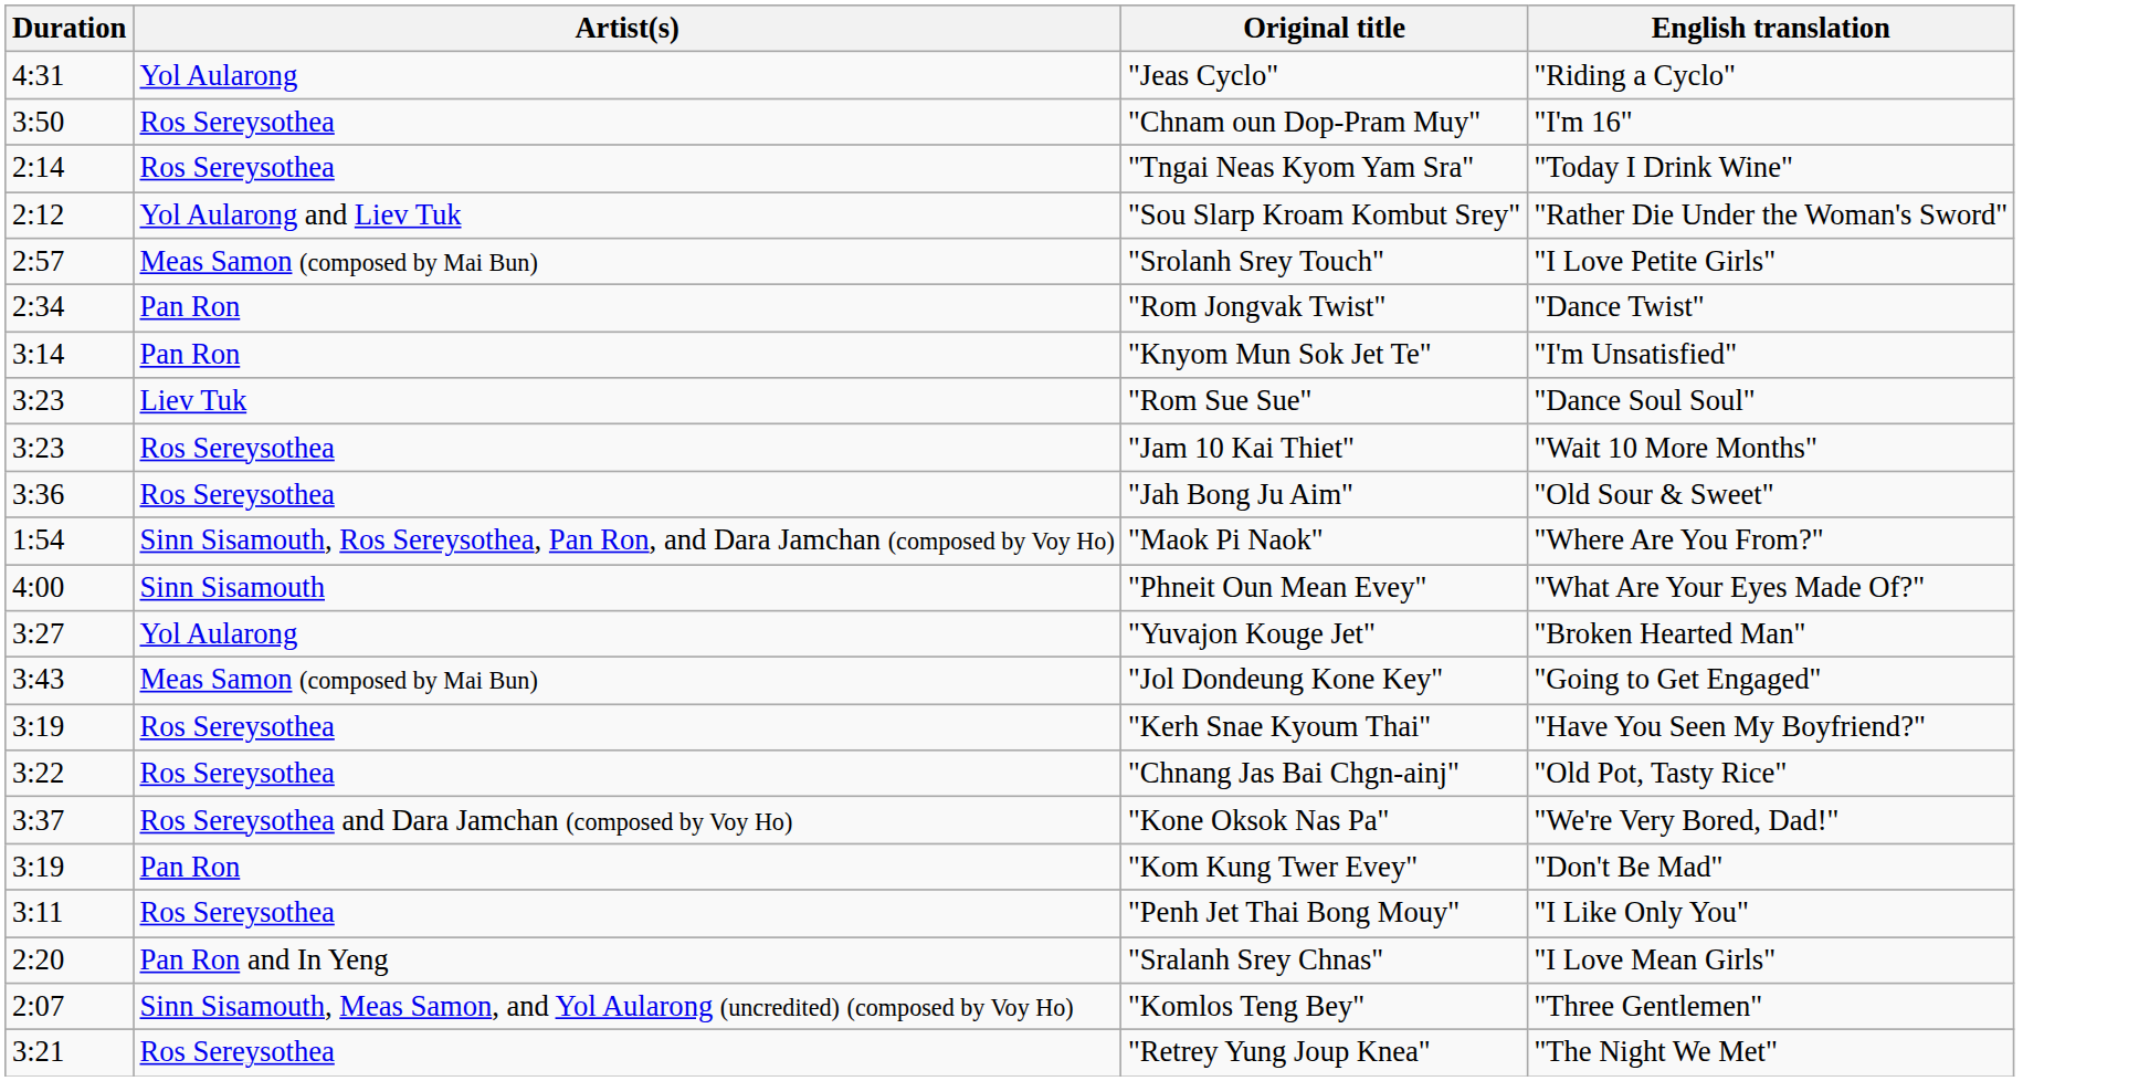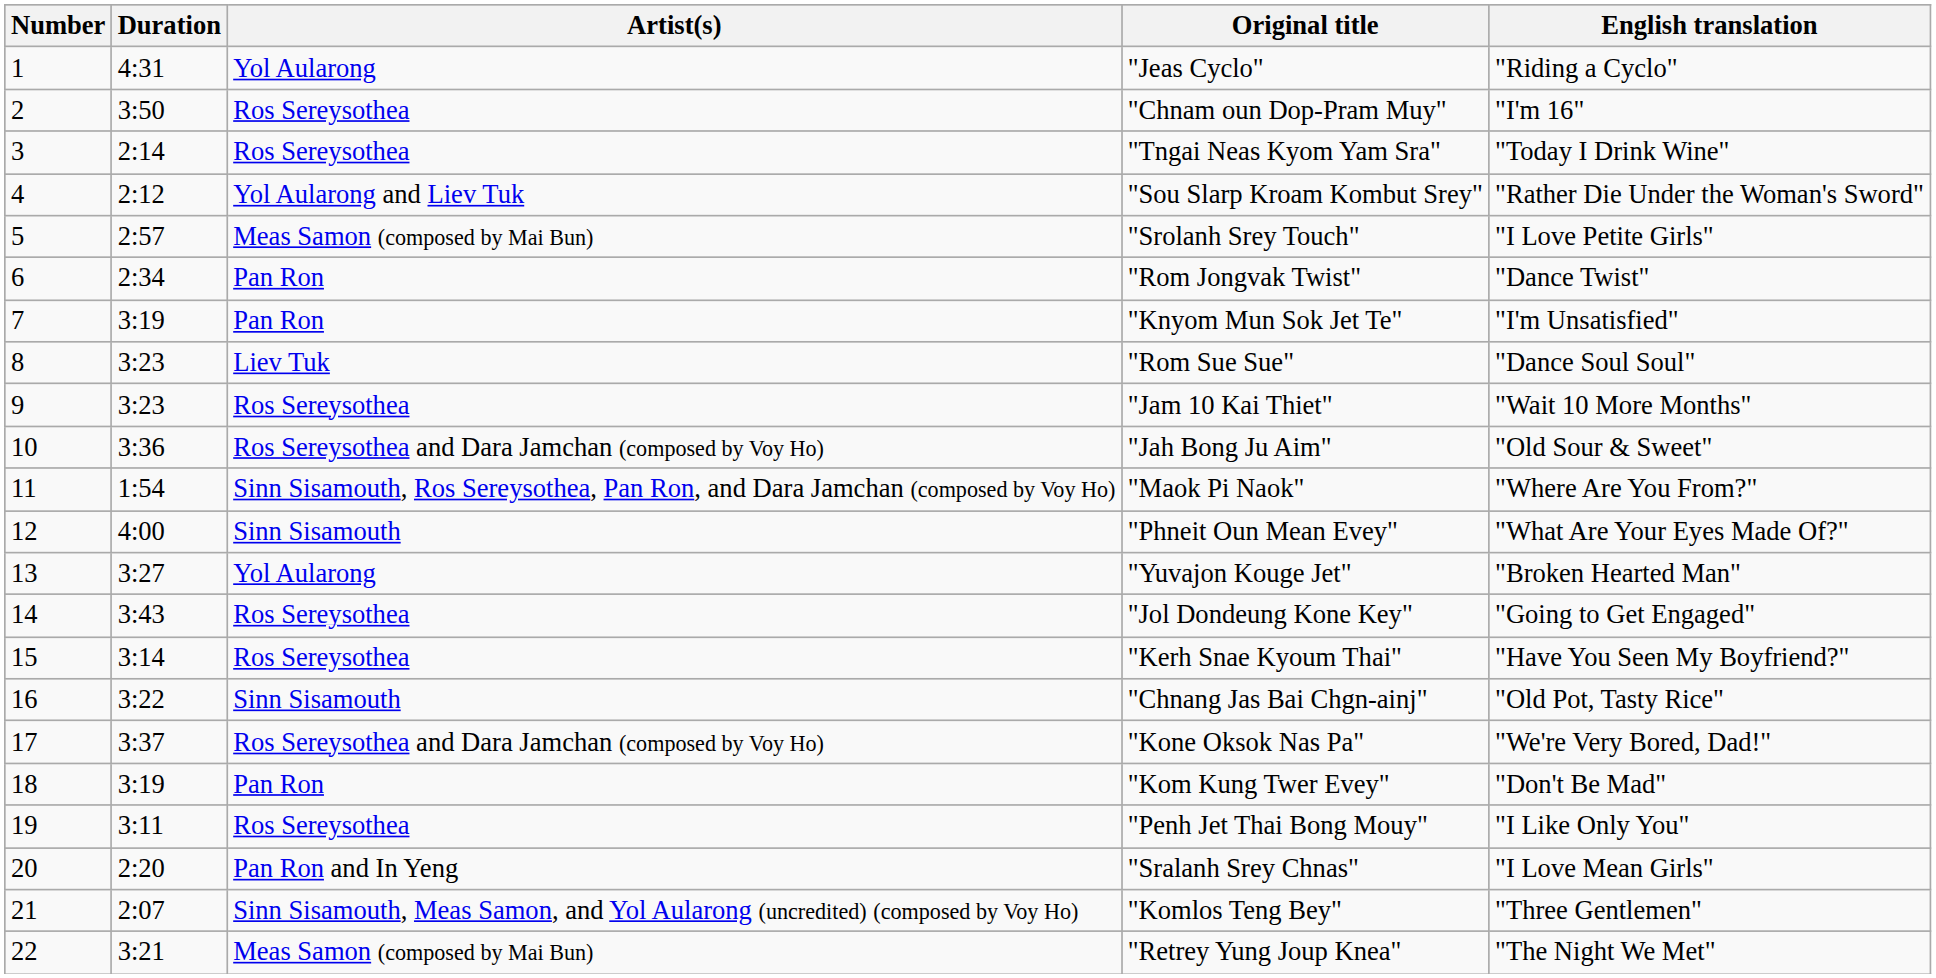+ column: Number | 1 | 2 | 3 | 4 | 5 | 6 | 7 | 8 | 9 | 10 | 11 | 12 | 13 | 14 | 15 | 16 | 17 | 18 | 19 | 20 | 21 | 22
"Knyom Mun Sok Jet Te" | Duration: 3:14 -> 3:19
"Jah Bong Ju Aim" | Artist(s): Ros Sereysothea -> Ros Sereysothea and Dara Jamchan (composed by Voy Ho)
"Jol Dondeung Kone Key" | Artist(s): Meas Samon (composed by Mai Bun) -> Ros Sereysothea
"Kerh Snae Kyoum Thai" | Duration: 3:19 -> 3:14
"Chnang Jas Bai Chgn-ainj" | Artist(s): Ros Sereysothea -> Sinn Sisamouth
"Retrey Yung Joup Knea" | Artist(s): Ros Sereysothea -> Meas Samon (composed by Mai Bun)
